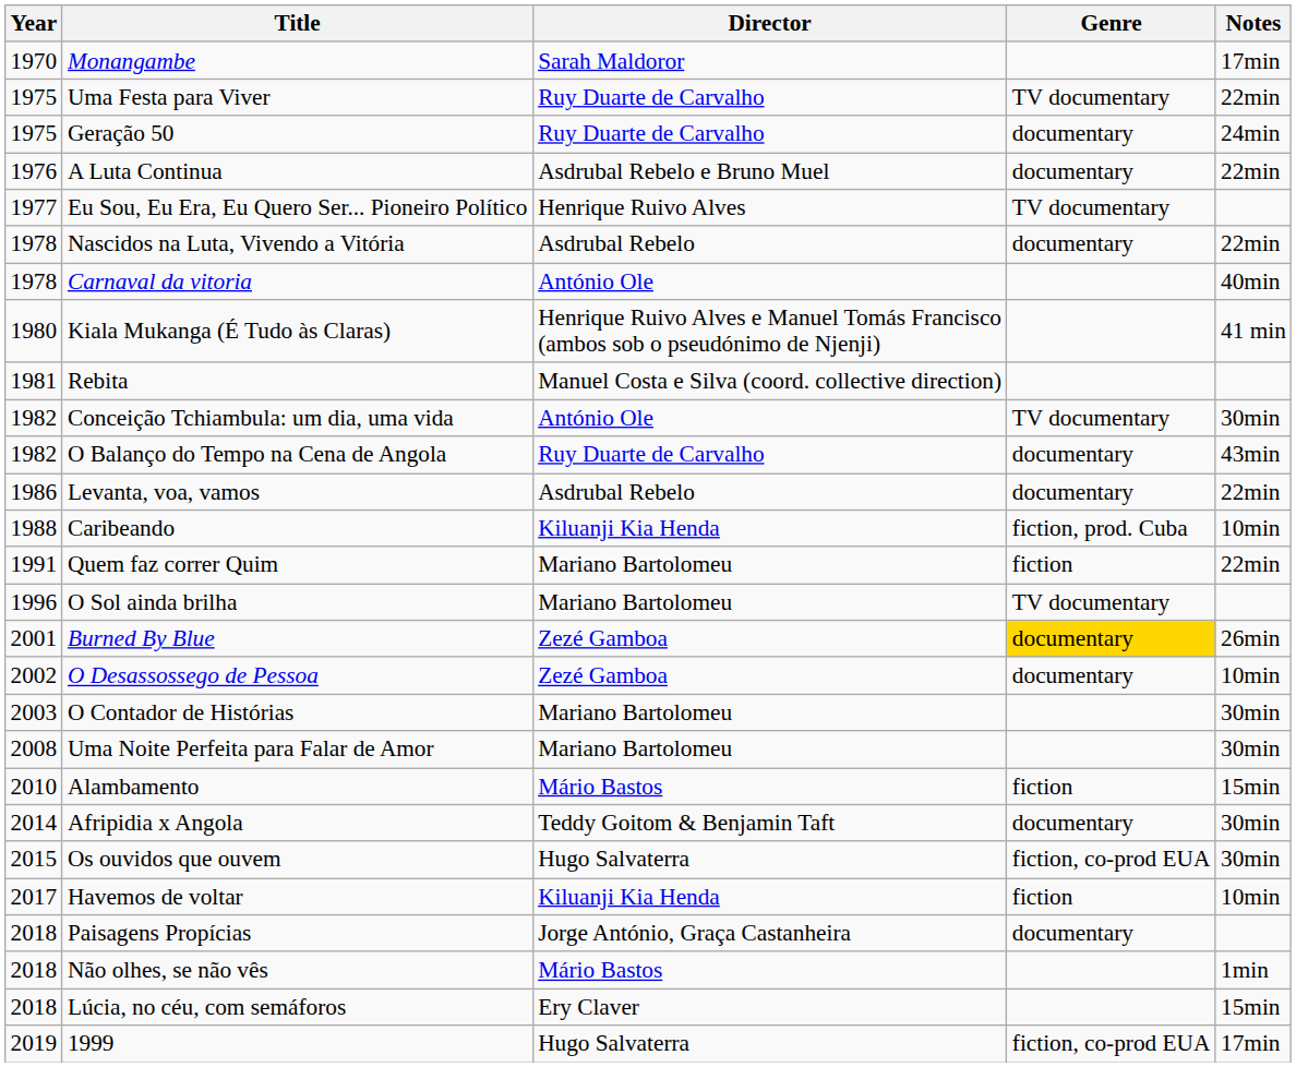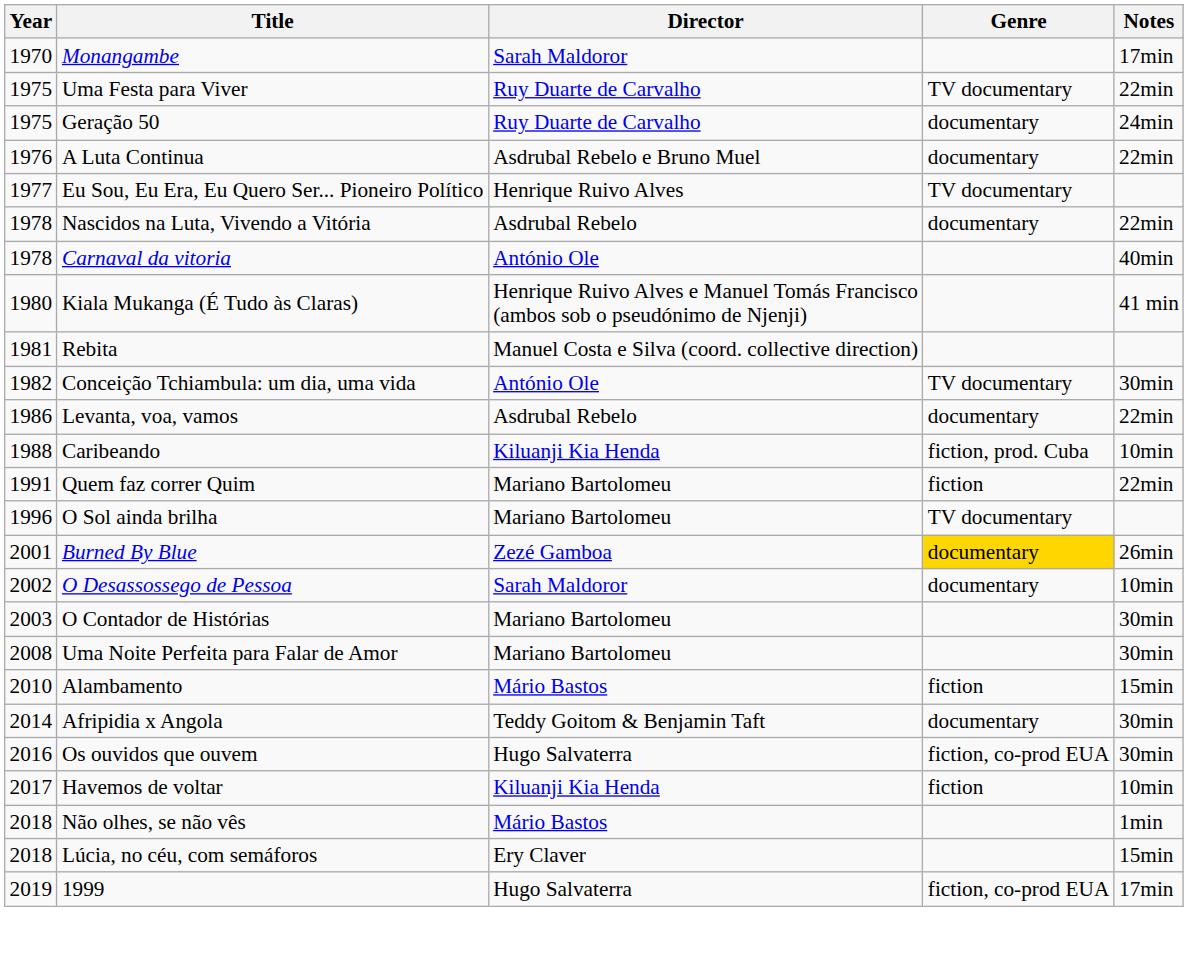- row: 1982 | O Balanço do Tempo na Cena de Angola | Ruy Duarte de Carvalho | documentary | 43min
O Desassossego de Pessoa | Director: Zezé Gamboa -> Sarah Maldoror
Os ouvidos que ouvem | Year: 2015 -> 2016
- row: 2018 | Paisagens Propícias | Jorge António, Graça Castanheira | documentary
